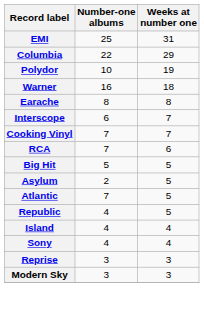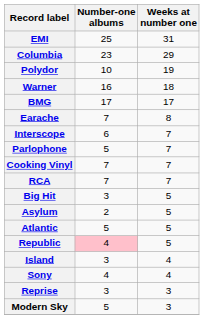Columbia | Number-one albums: 22 -> 23
+ row: BMG | 17 | 17
Earache | Number-one albums: 8 -> 7
+ row: Parlophone | 5 | 7
RCA | Weeks at number one: 6 -> 7
Big Hit | Number-one albums: 5 -> 3
Atlantic | Number-one albums: 7 -> 5
Republic | Number-one albums: no background -> pink background
Island | Number-one albums: 4 -> 3
Modern Sky | Number-one albums: 3 -> 5
